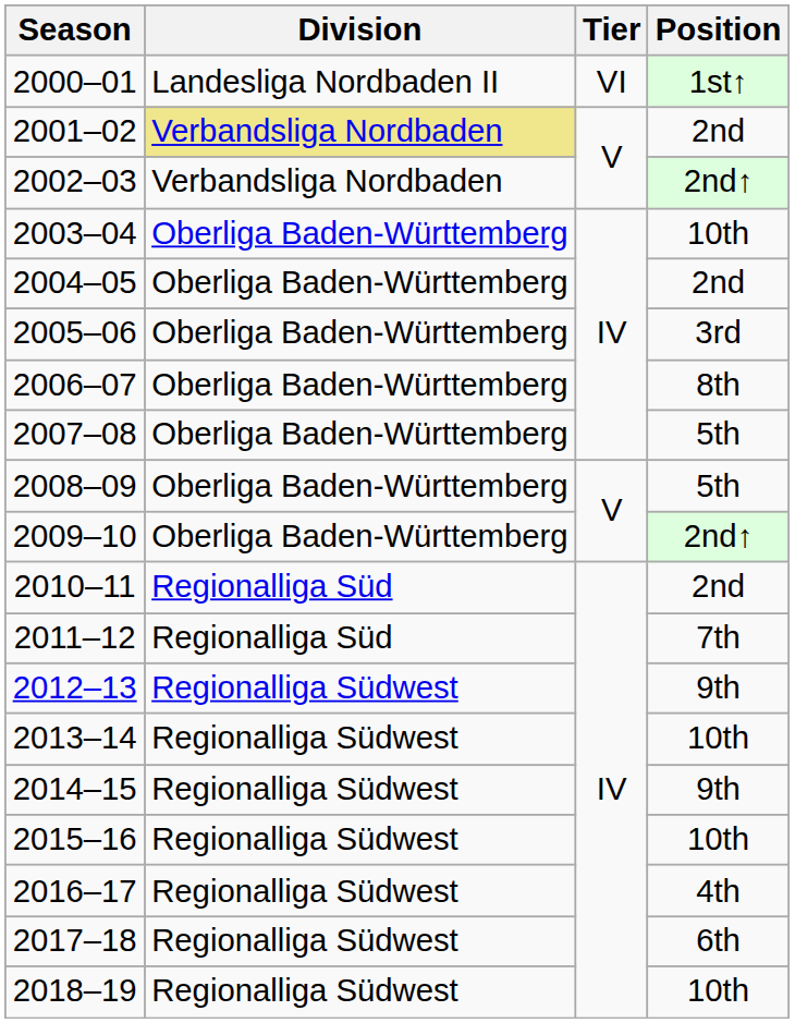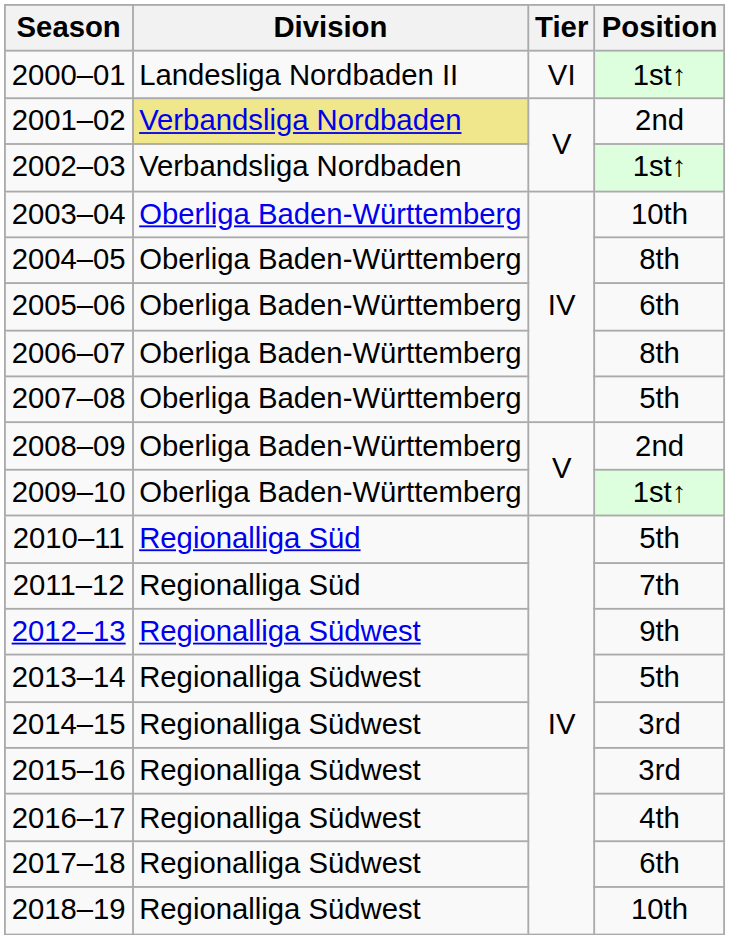2002–03 | Position: 2nd↑ -> 1st↑
2004–05 | Position: 2nd -> 8th
2005–06 | Position: 3rd -> 6th
2008–09 | Position: 5th -> 2nd
2009–10 | Position: 2nd↑ -> 1st↑
2010–11 | Position: 2nd -> 5th
2013–14 | Position: 10th -> 5th
2014–15 | Position: 9th -> 3rd
2015–16 | Position: 10th -> 3rd
